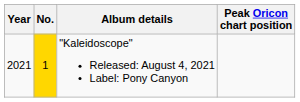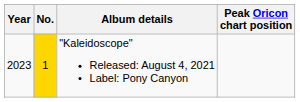"Kaleidoscope" Released: August 4, 2021 Label: Pony Canyon | Year: 2021 -> 2023
